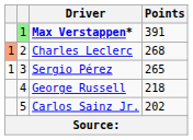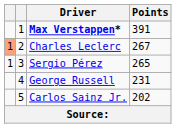Max Verstappen* | column 2: lightgreen background -> no background
Charles Leclerc | Points: 268 -> 267
George Russell | Points: 218 -> 231
